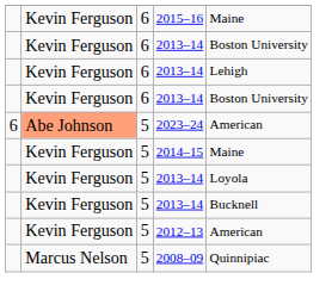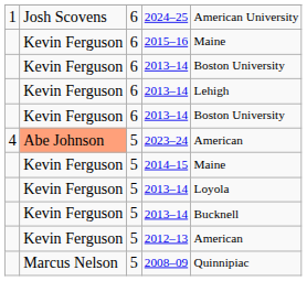+ row: 1 | Josh Scovens | 6 | 2024–25 | American University
2023–24 | column 1: 6 -> 4
